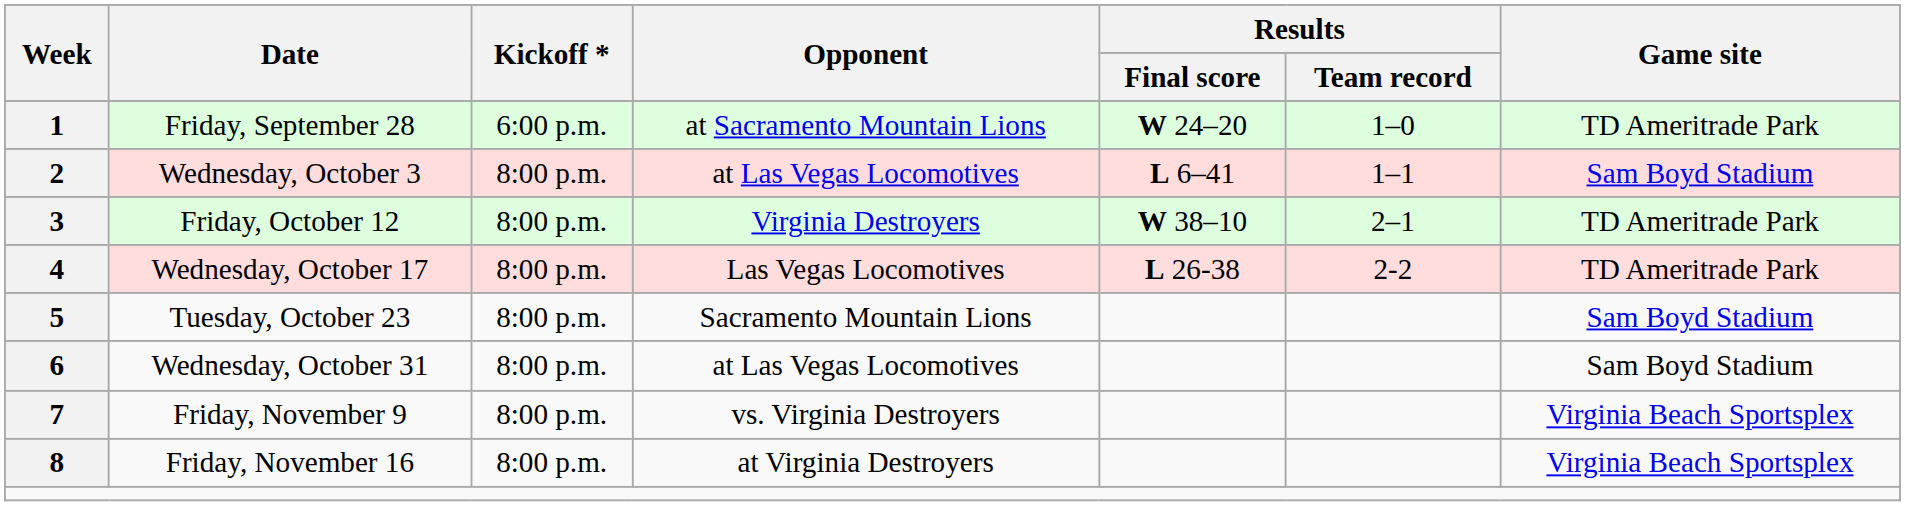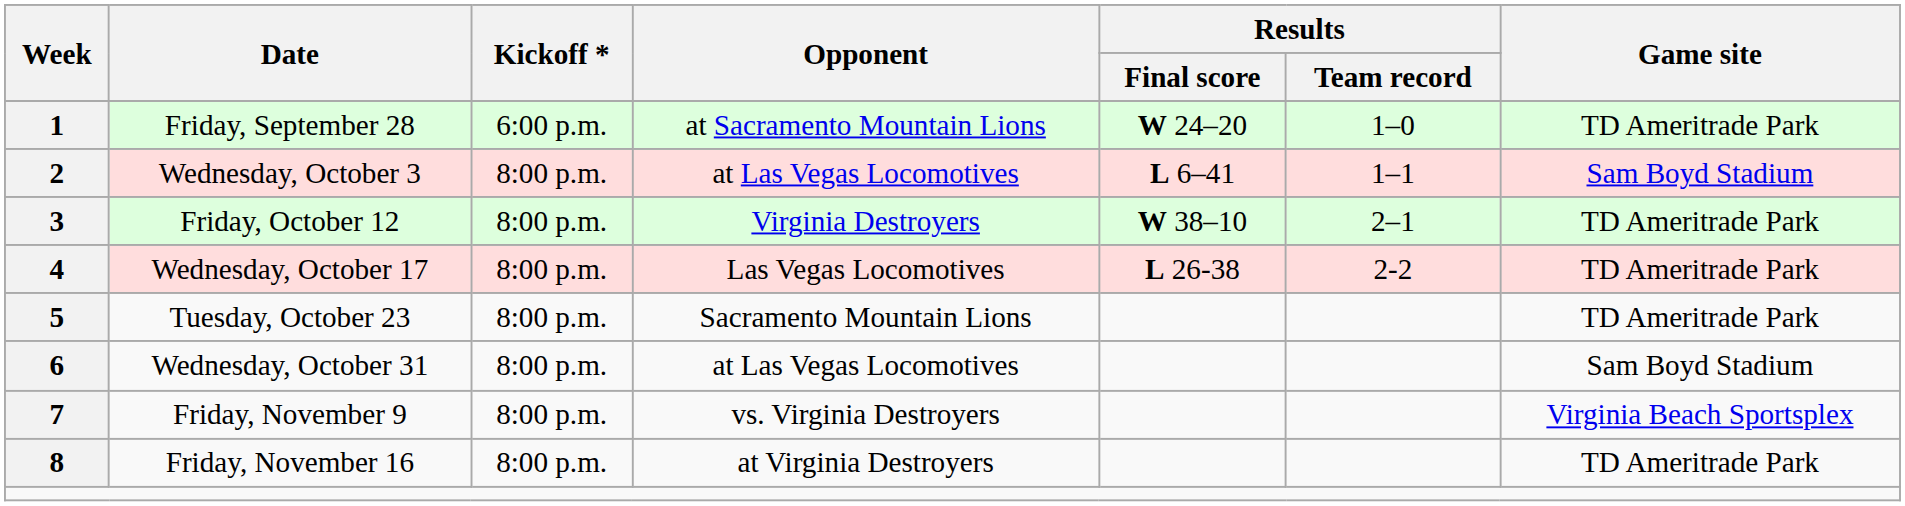Tuesday, October 23 | Game site: Sam Boyd Stadium -> TD Ameritrade Park
Friday, November 16 | Game site: Virginia Beach Sportsplex -> TD Ameritrade Park
